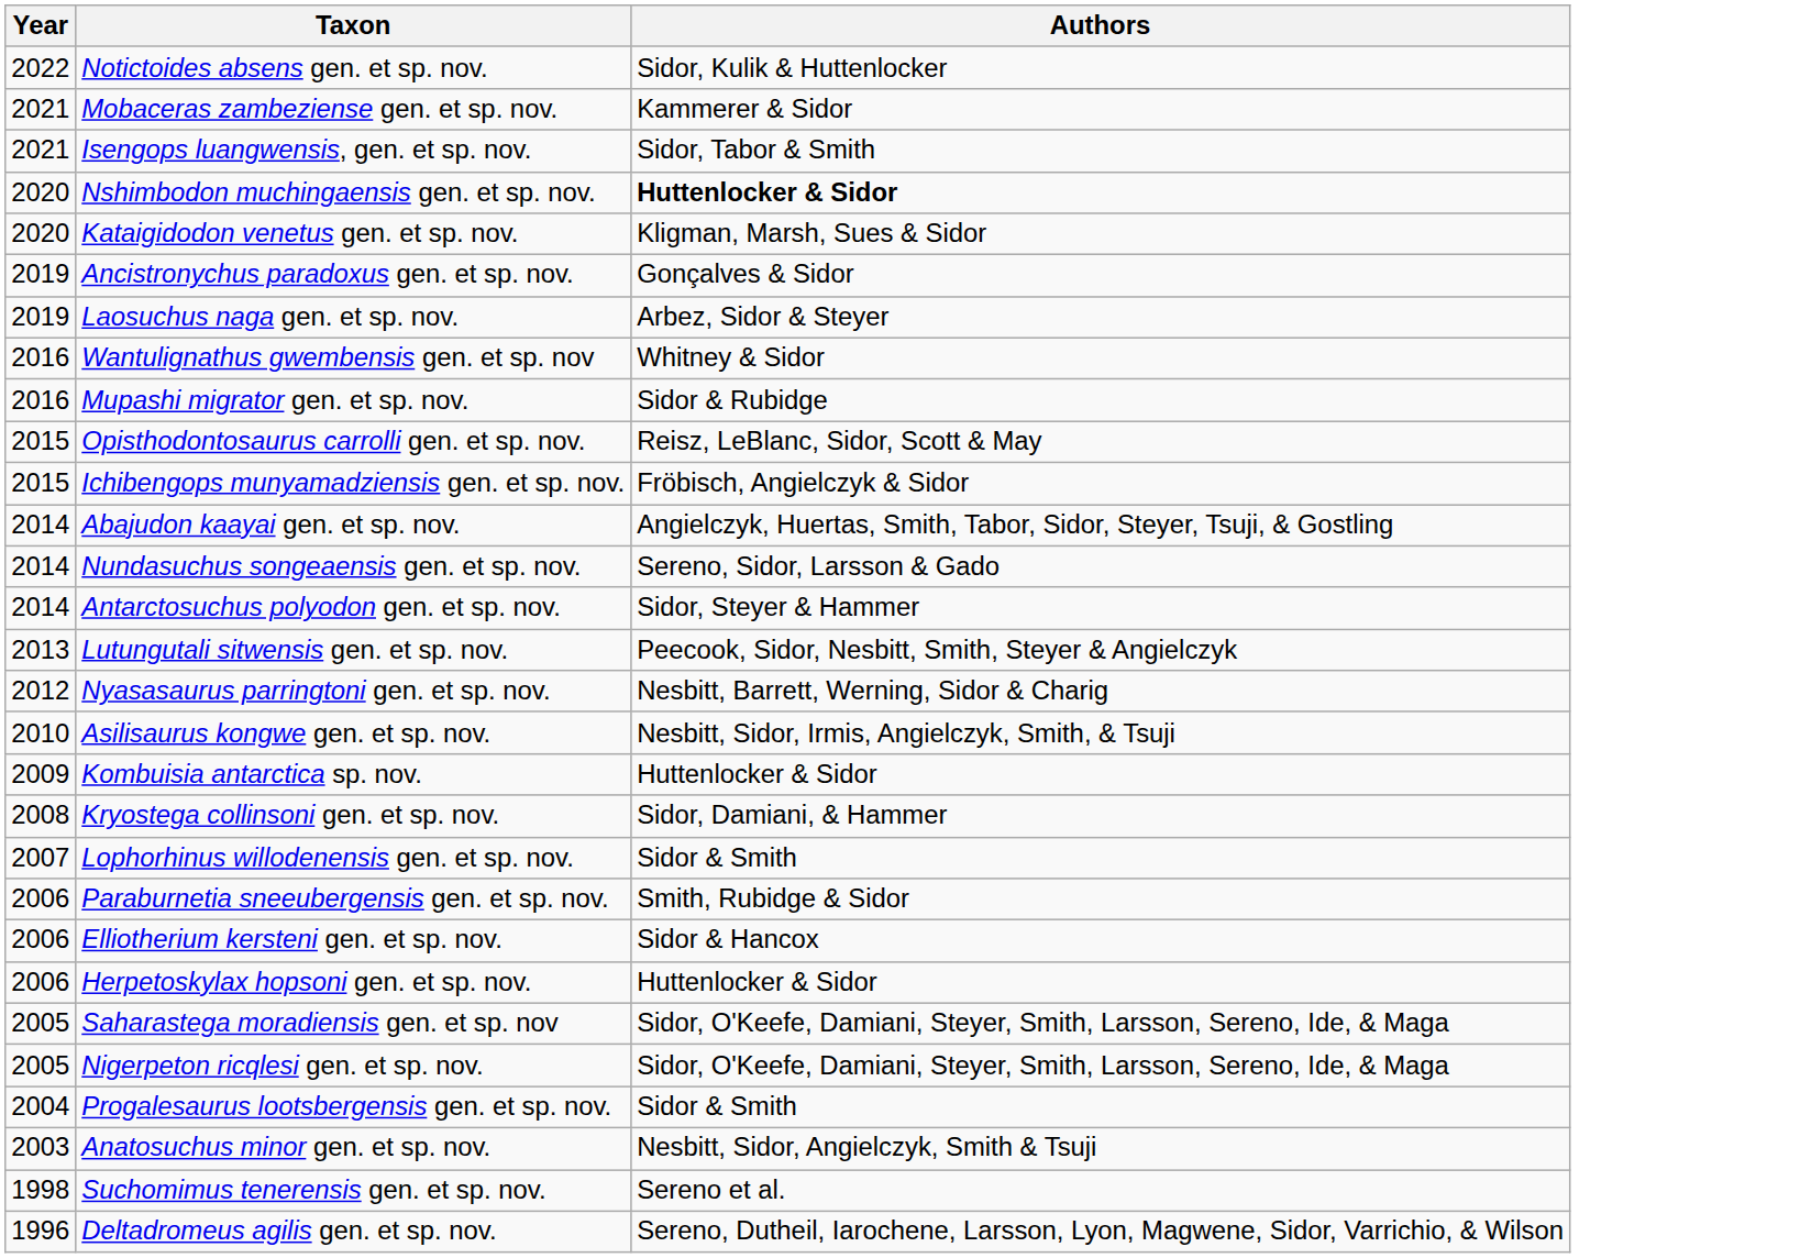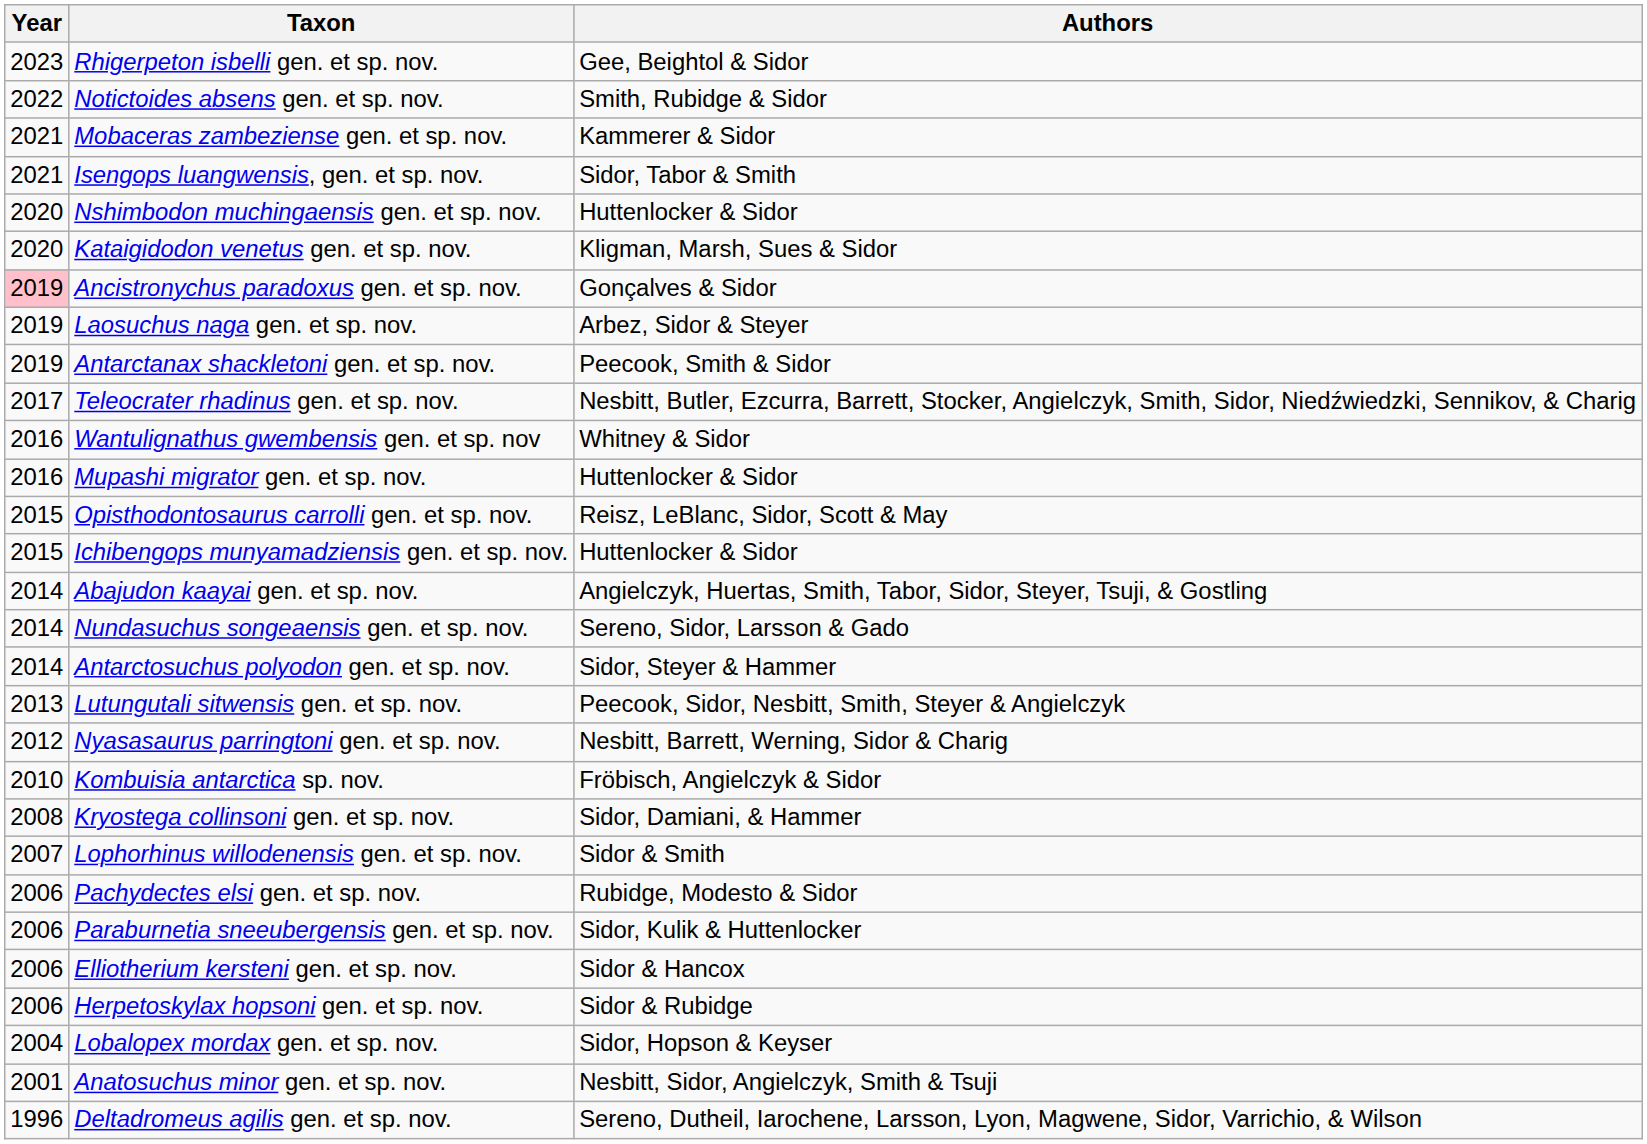+ row: 2023 | Rhigerpeton isbelli gen. et sp. nov. | Gee, Beightol & Sidor
Notictoides absens gen. et sp. nov. | Authors: Sidor, Kulik & Huttenlocker -> Smith, Rubidge & Sidor
Nshimbodon muchingaensis gen. et sp. nov. | Authors: bold -> normal
Ancistronychus paradoxus gen. et sp. nov. | Year: no background -> pink background
+ row: 2019 | Antarctanax shackletoni gen. et sp. nov. | Peecook, Smith & Sidor
+ row: 2017 | Teleocrater rhadinus gen. et sp. nov. | Nesbitt, Butler, Ezcurra, Barrett, Stocker, Angielczyk, Smith, Sidor, Niedźwiedzki, Sennikov, & Charig
Mupashi migrator gen. et sp. nov. | Authors: Sidor & Rubidge -> Huttenlocker & Sidor
Ichibengops munyamadziensis gen. et sp. nov. | Authors: Fröbisch, Angielczyk & Sidor -> Huttenlocker & Sidor
- row: 2010 | Asilisaurus kongwe gen. et sp. nov. | Nesbitt, Sidor, Irmis, Angielczyk, Smith, & Tsuji
Kombuisia antarctica sp. nov. | Year: 2009 -> 2010
Kombuisia antarctica sp. nov. | Authors: Huttenlocker & Sidor -> Fröbisch, Angielczyk & Sidor
+ row: 2006 | Pachydectes elsi gen. et sp. nov. | Rubidge, Modesto & Sidor
Paraburnetia sneeubergensis gen. et sp. nov. | Authors: Smith, Rubidge & Sidor -> Sidor, Kulik & Huttenlocker
Herpetoskylax hopsoni gen. et sp. nov. | Authors: Huttenlocker & Sidor -> Sidor & Rubidge
- row: 2005 | Saharastega moradiensis gen. et sp. nov | Sidor, O'Keefe, Damiani, Steyer, Smith, Larsson, Sereno, Ide, & Maga
- row: 2005 | Nigerpeton ricqlesi gen. et sp. nov. | Sidor, O'Keefe, Damiani, Steyer, Smith, Larsson, Sereno, Ide, & Maga
+ row: 2004 | Lobalopex mordax gen. et sp. nov. | Sidor, Hopson & Keyser
- row: 2004 | Progalesaurus lootsbergensis gen. et sp. nov. | Sidor & Smith
Anatosuchus minor gen. et sp. nov. | Year: 2003 -> 2001
- row: 1998 | Suchomimus tenerensis gen. et sp. nov. | Sereno et al.
